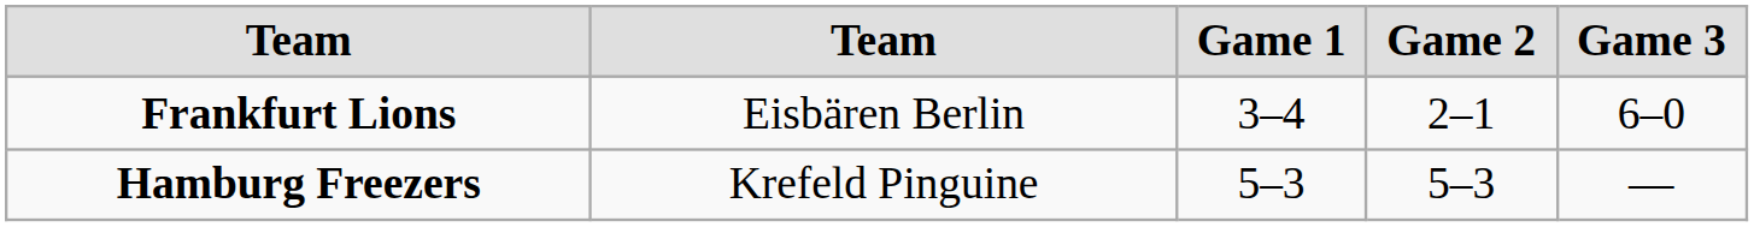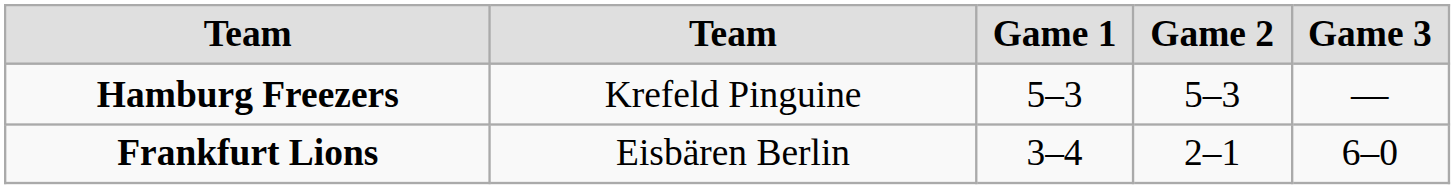rows swapped: Hamburg Freezers <-> Frankfurt Lions
